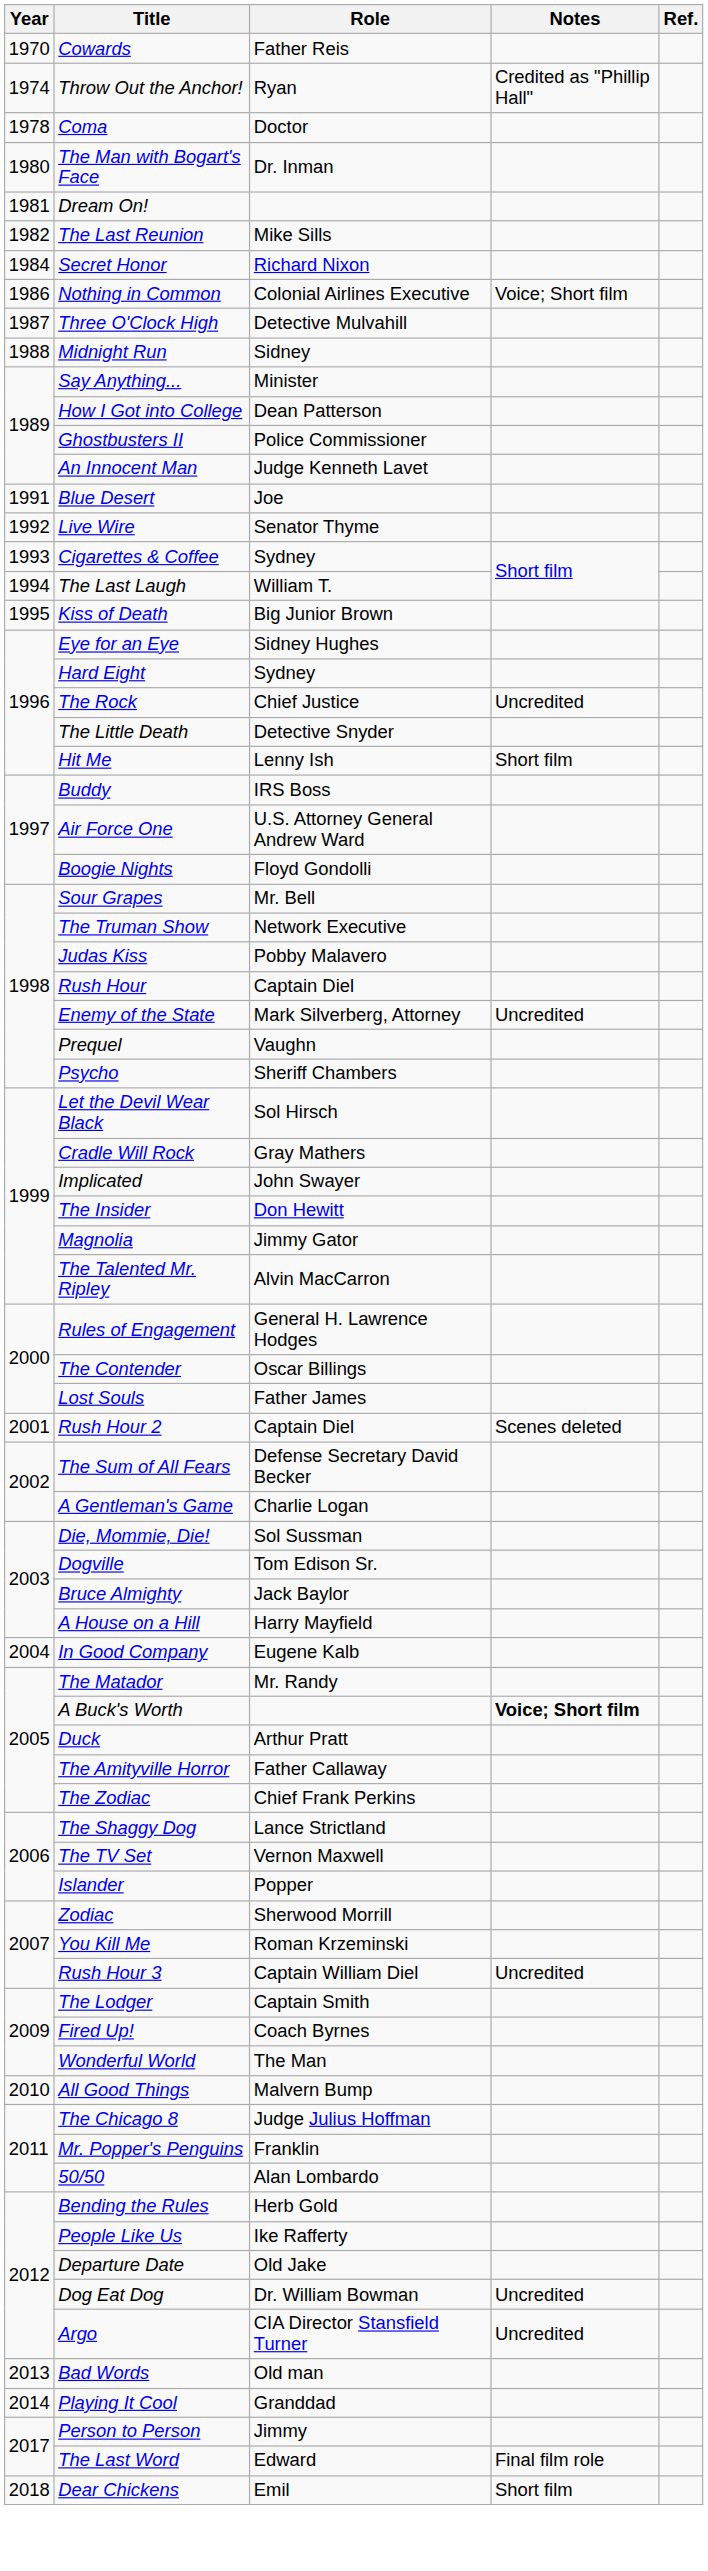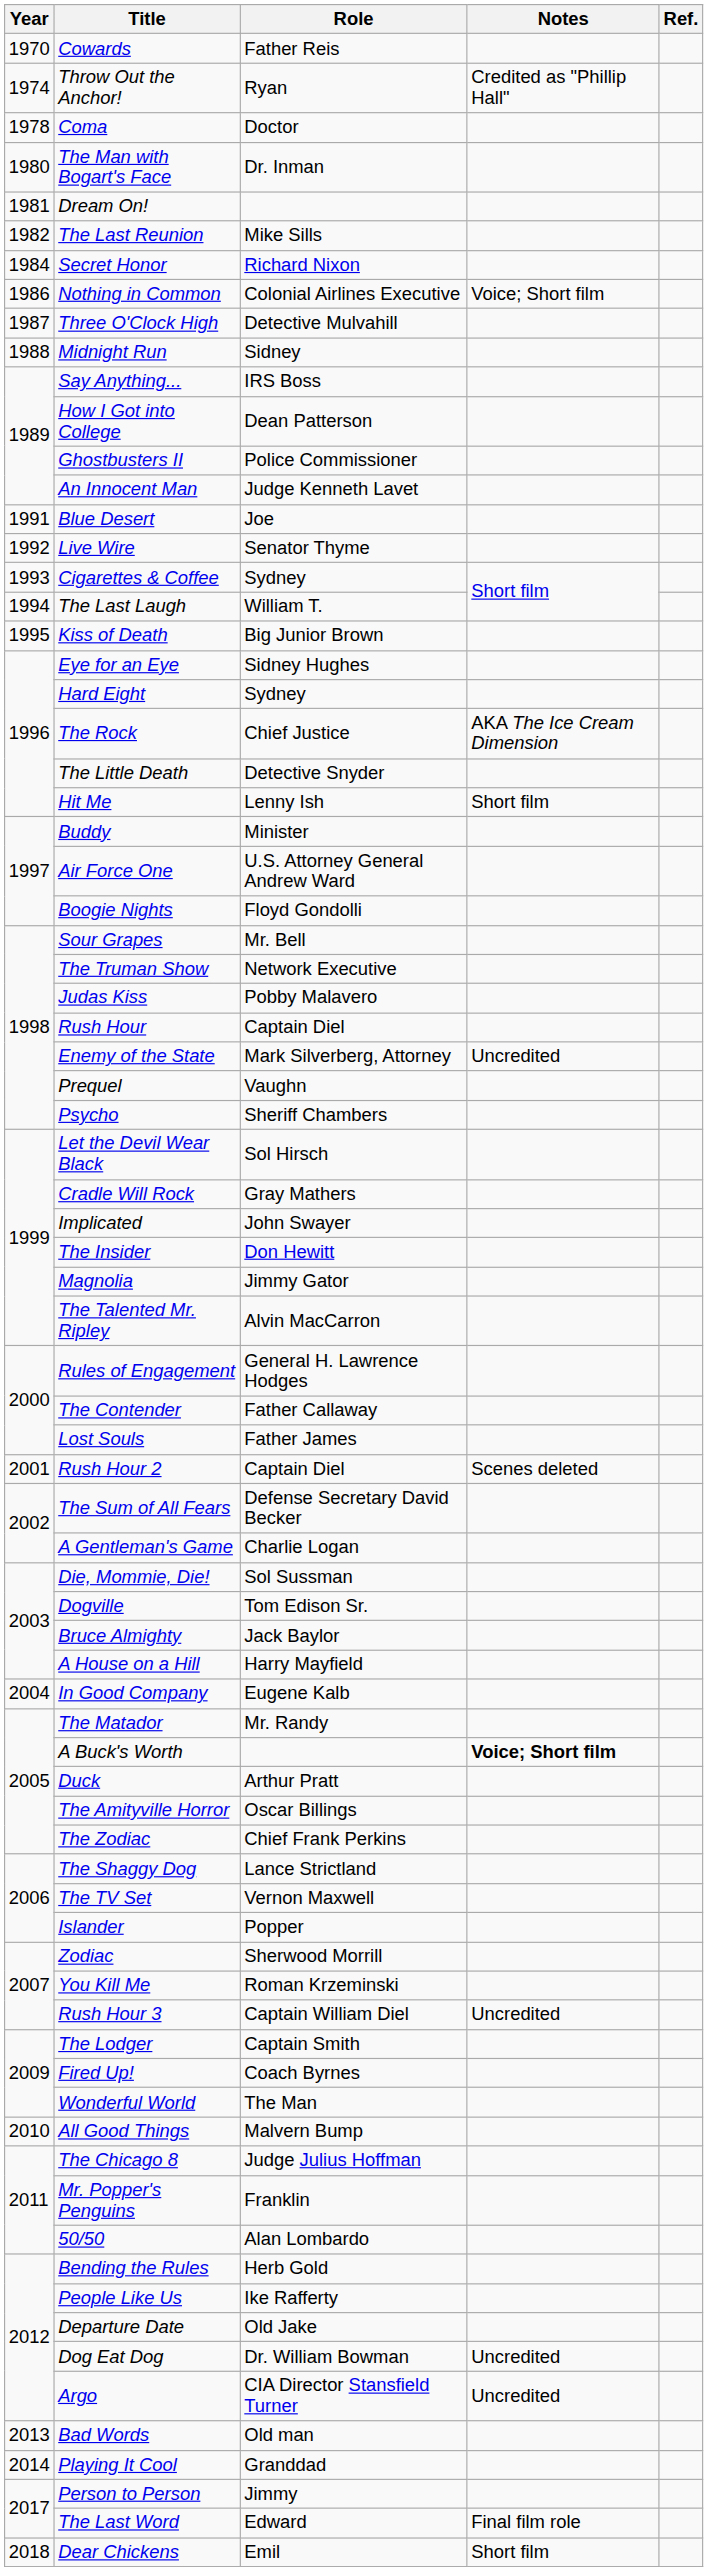Say Anything... | Role: Minister -> IRS Boss
The Rock | Notes: Uncredited -> AKA The Ice Cream Dimension
Buddy | Role: IRS Boss -> Minister
The Contender | Role: Oscar Billings -> Father Callaway
The Amityville Horror | Role: Father Callaway -> Oscar Billings
